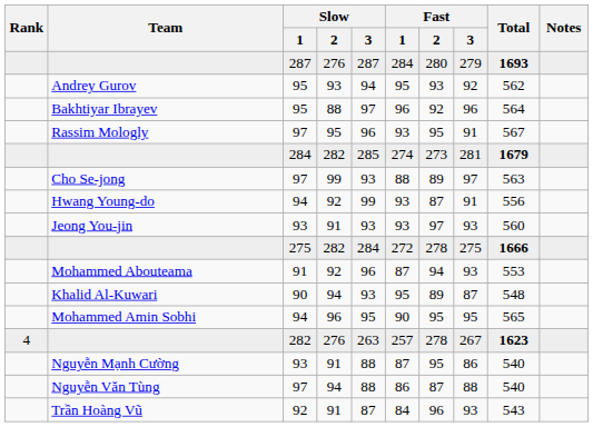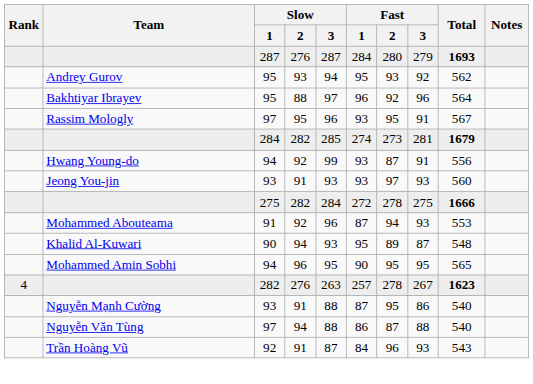- row: Cho Se-jong | 97 | 99 | 93 | 88 | 89 | 97 | 563
